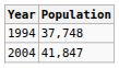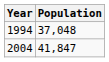1994 | Population: 37,748 -> 37,048
